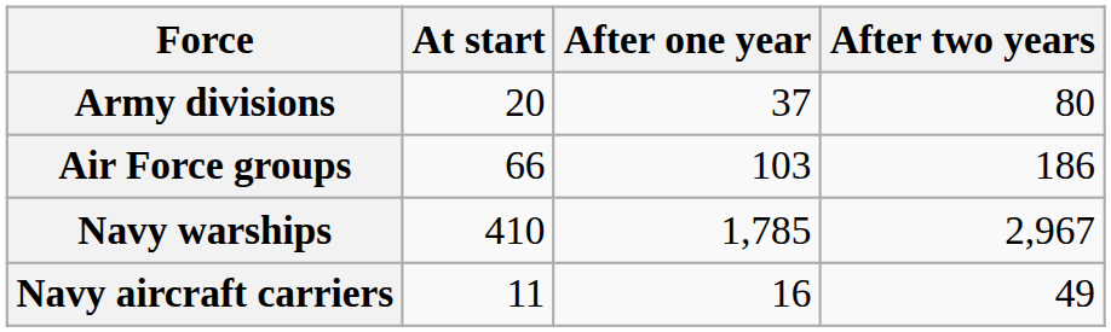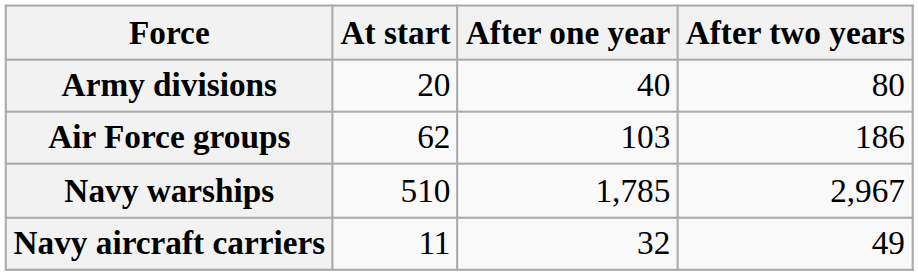Army divisions | After one year: 37 -> 40
Air Force groups | At start: 66 -> 62
Navy warships | At start: 410 -> 510
Navy aircraft carriers | After one year: 16 -> 32
